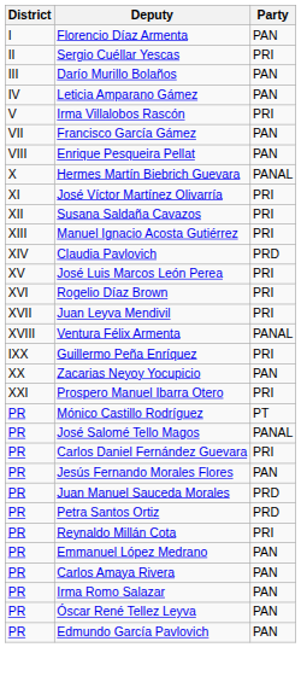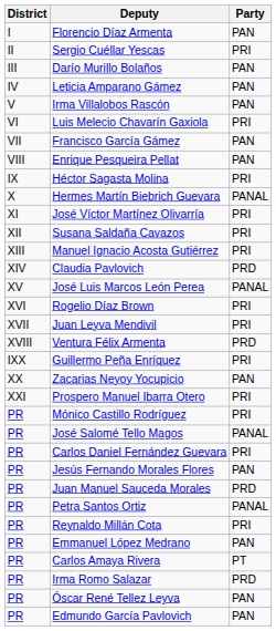Irma Villalobos Rascón | Party: PRI -> PAN
+ row: VI | Luis Melecio Chavarín Gaxiola | PRI
+ row: IX | Héctor Sagasta Molina | PRI
José Luis Marcos León Perea | Party: PRI -> PANAL
Ventura Félix Armenta | Party: PANAL -> PRD
Mónico Castillo Rodríguez | Party: PT -> PRI
Petra Santos Ortiz | Party: PRD -> PANAL
Carlos Amaya Rivera | Party: PAN -> PT
Irma Romo Salazar | Party: PAN -> PRD
